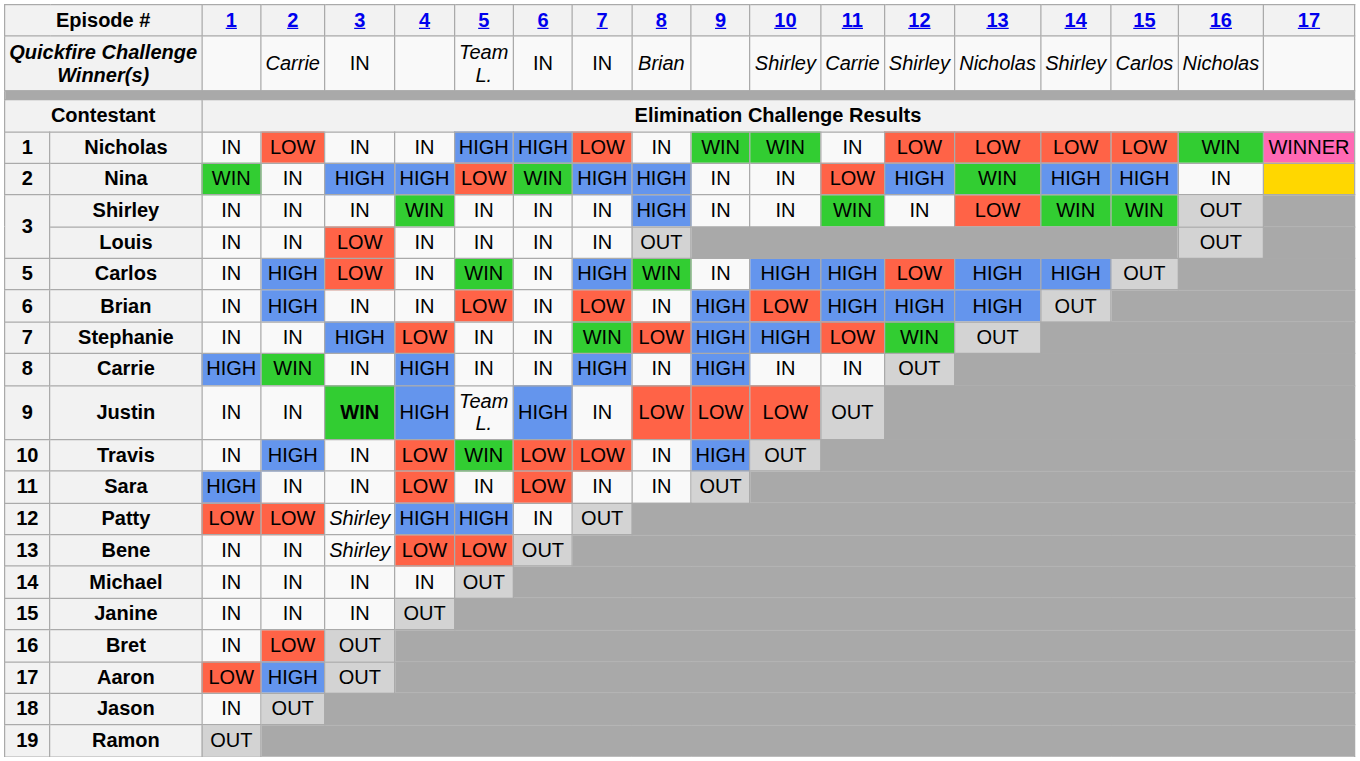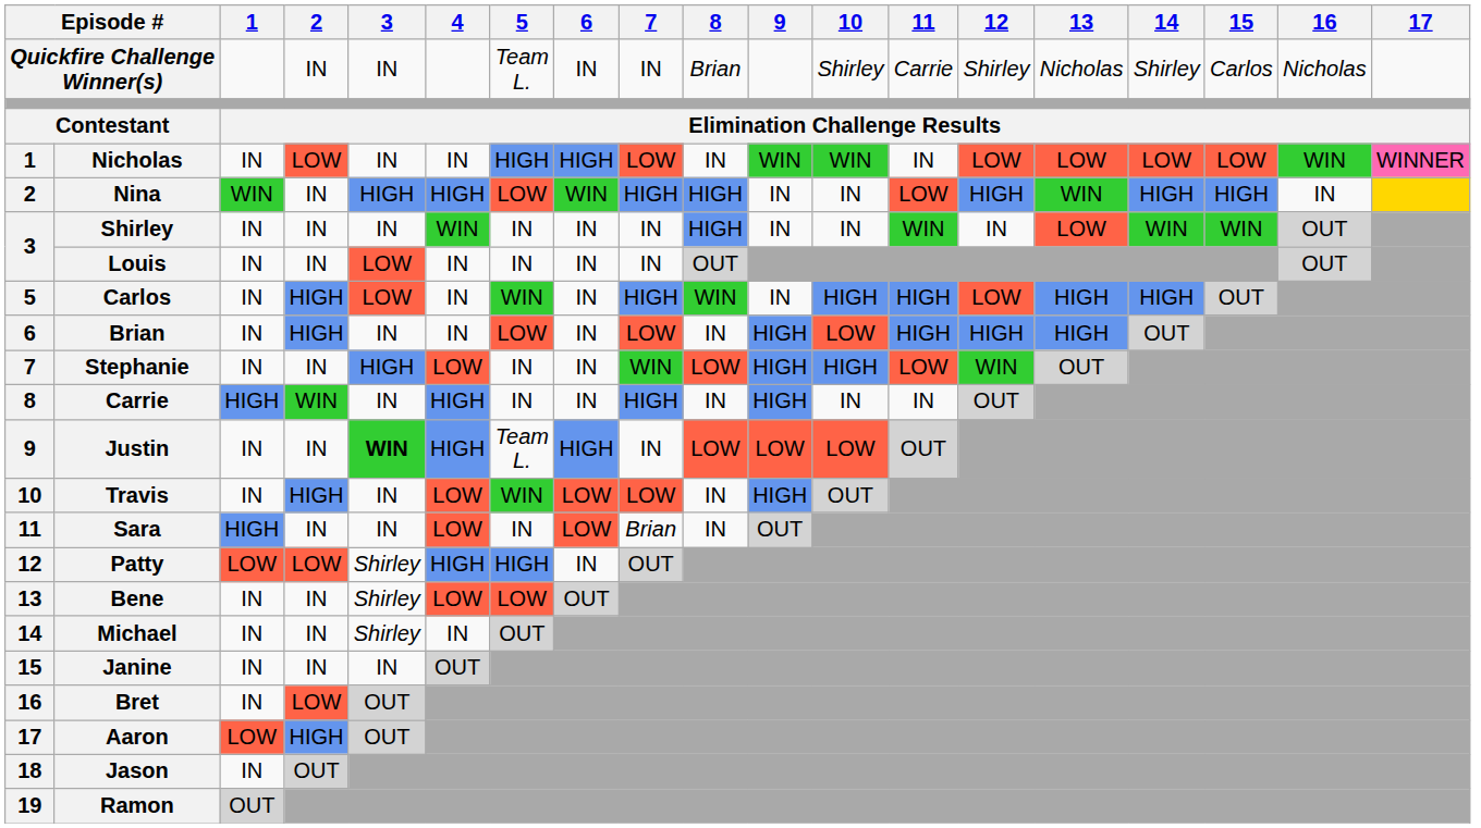Quickfire Challenge Winner(s) | 2: Carrie -> IN
Sara | 7: IN -> Brian
Michael | 3: IN -> Shirley
